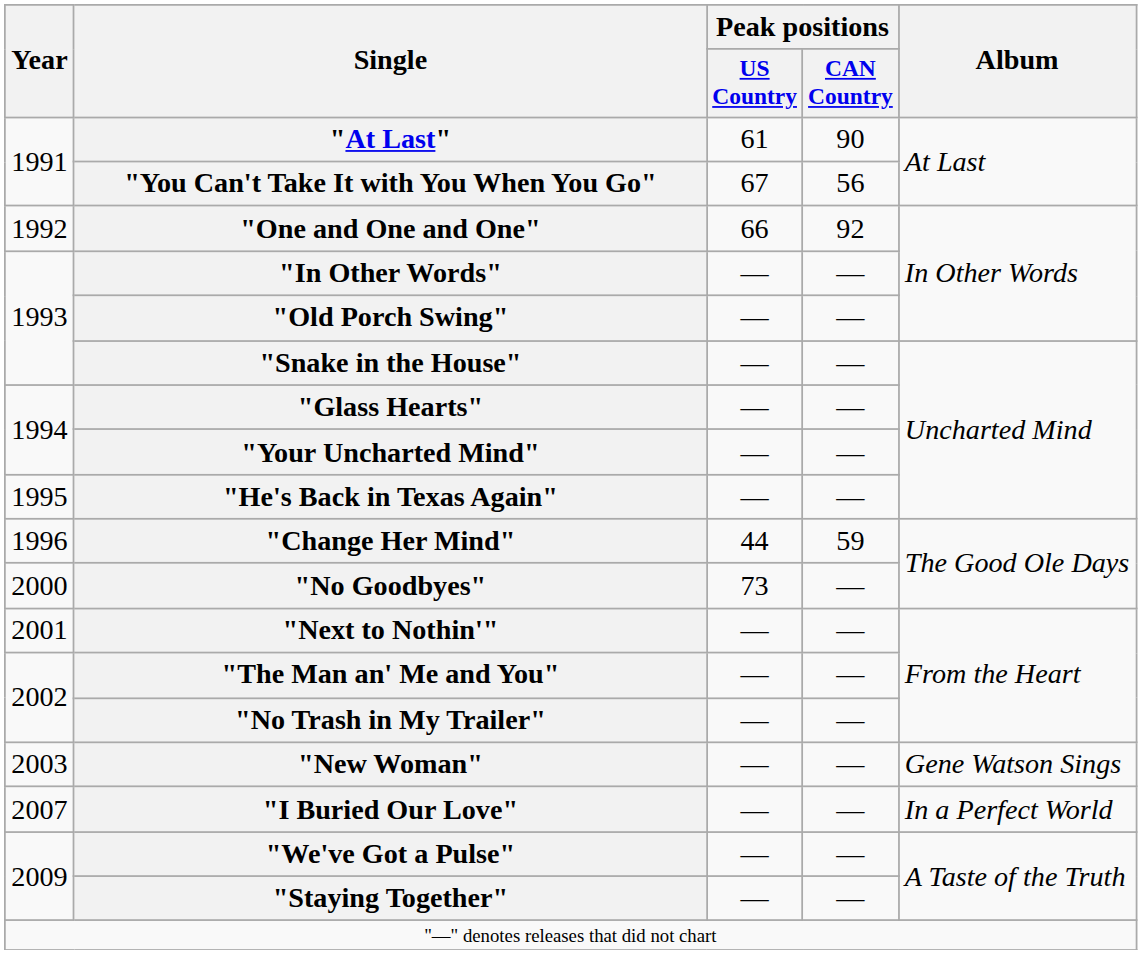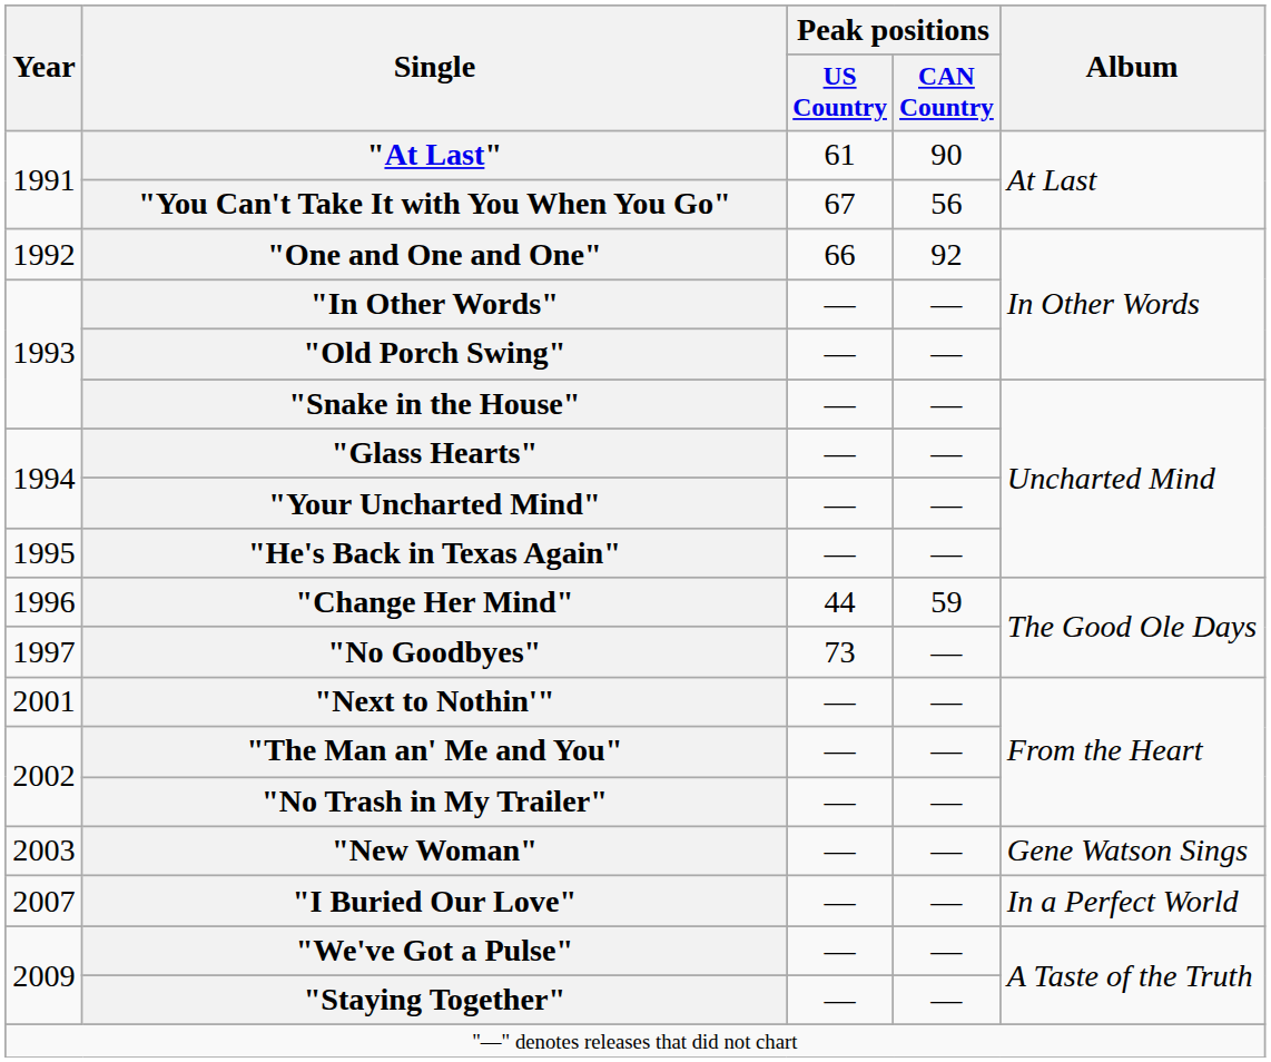"No Goodbyes" | Year: 2000 -> 1997
